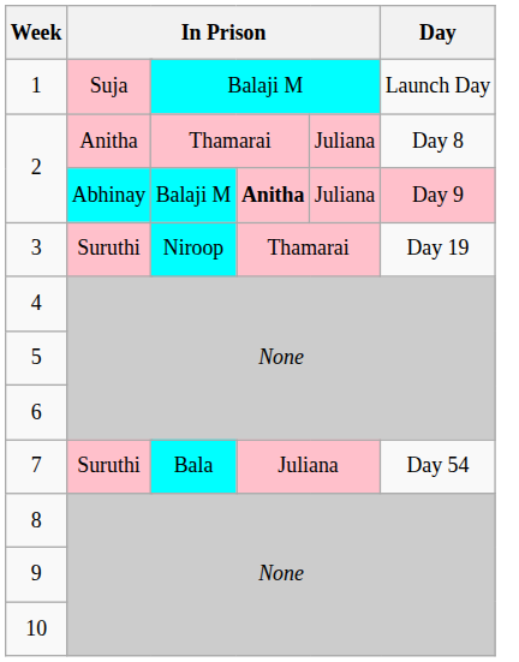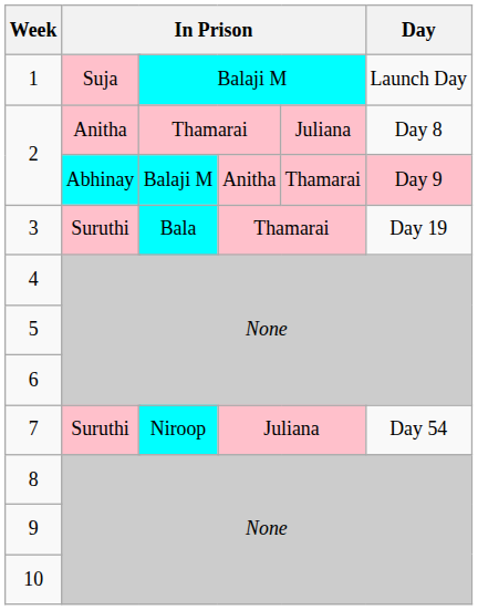2 / Abhinay | column 5: bold -> normal
2 / Abhinay | column 6: Juliana -> Thamarai
3 | column 4: Niroop -> Bala
7 | column 4: Bala -> Niroop
